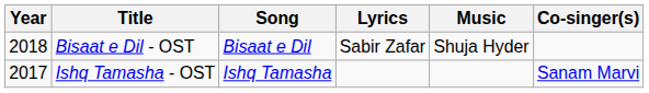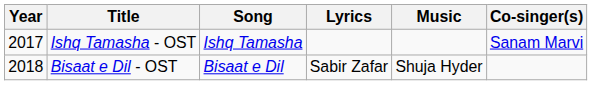rows swapped: Ishq Tamasha - OST <-> Bisaat e Dil - OST
